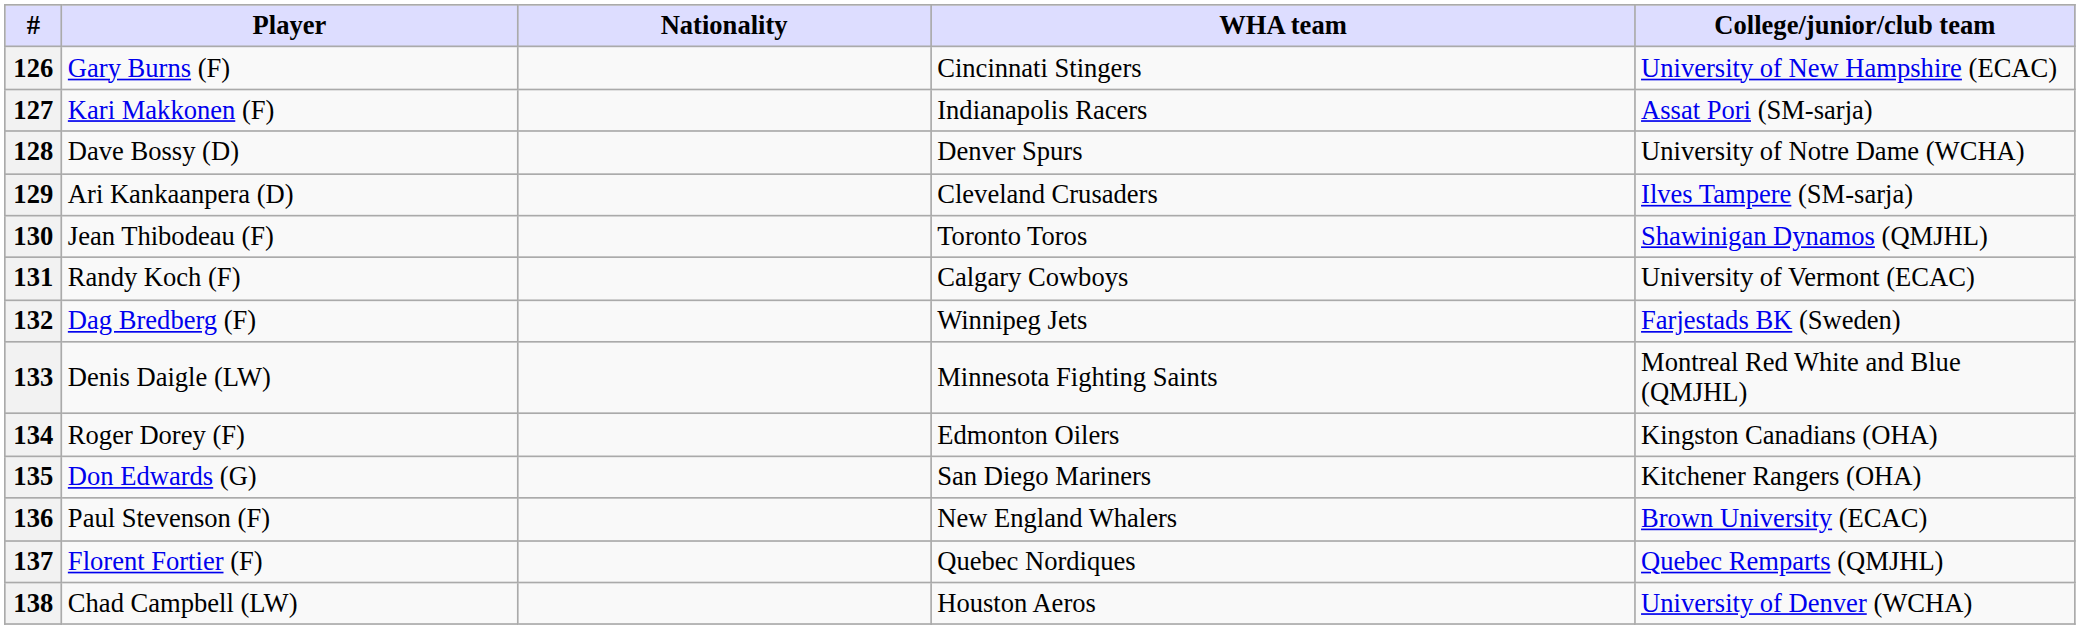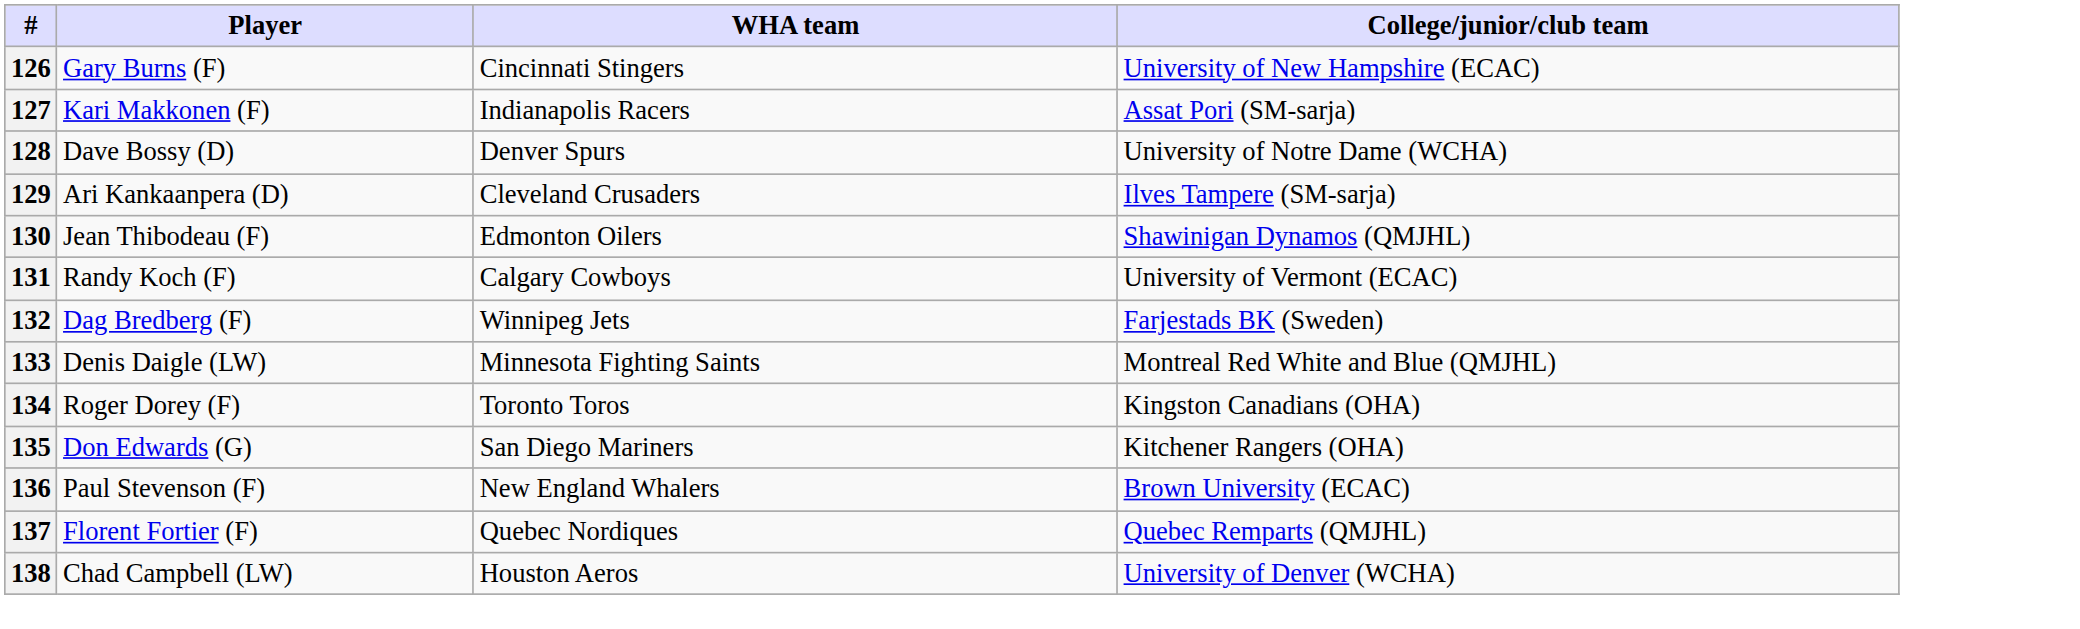- column: Nationality
130 | WHA team: Toronto Toros -> Edmonton Oilers
134 | WHA team: Edmonton Oilers -> Toronto Toros
